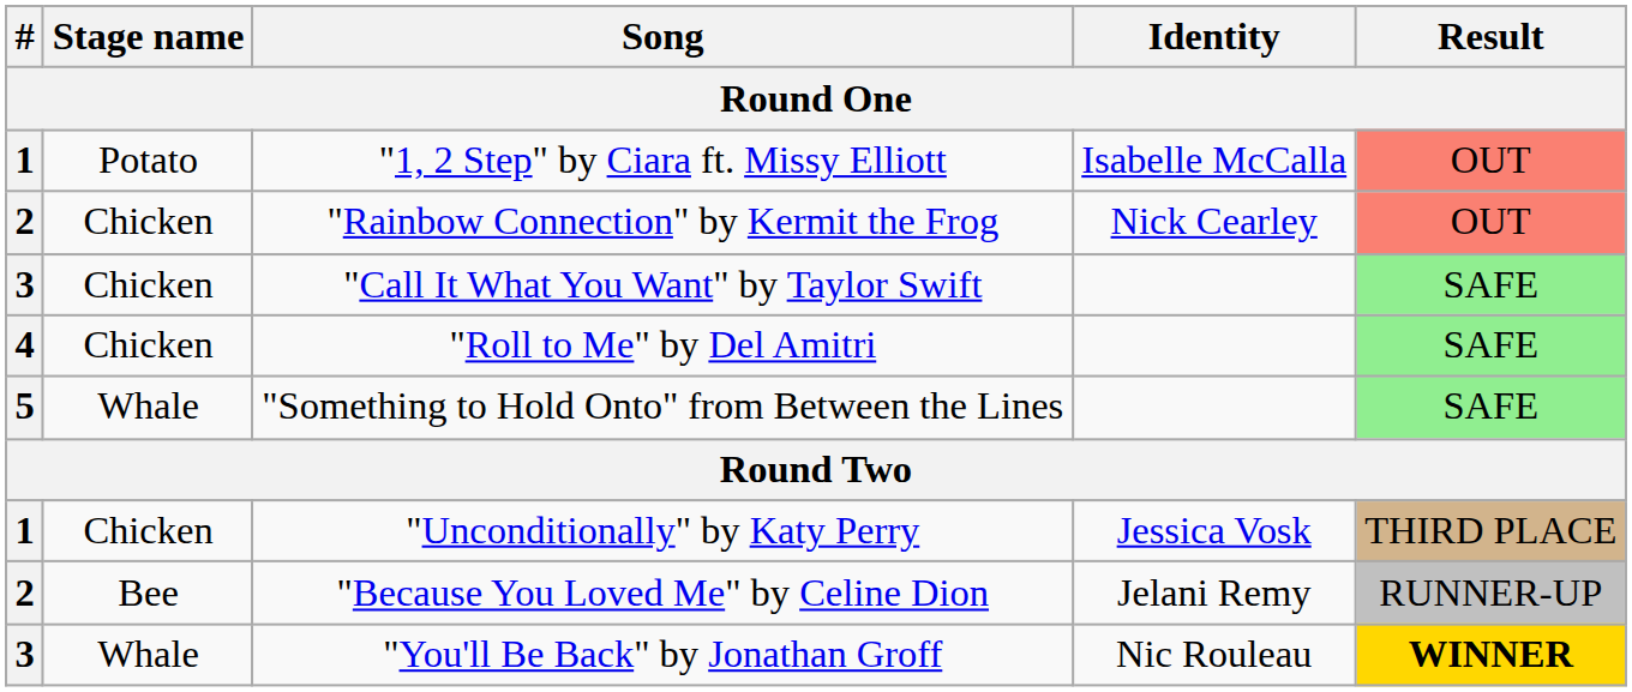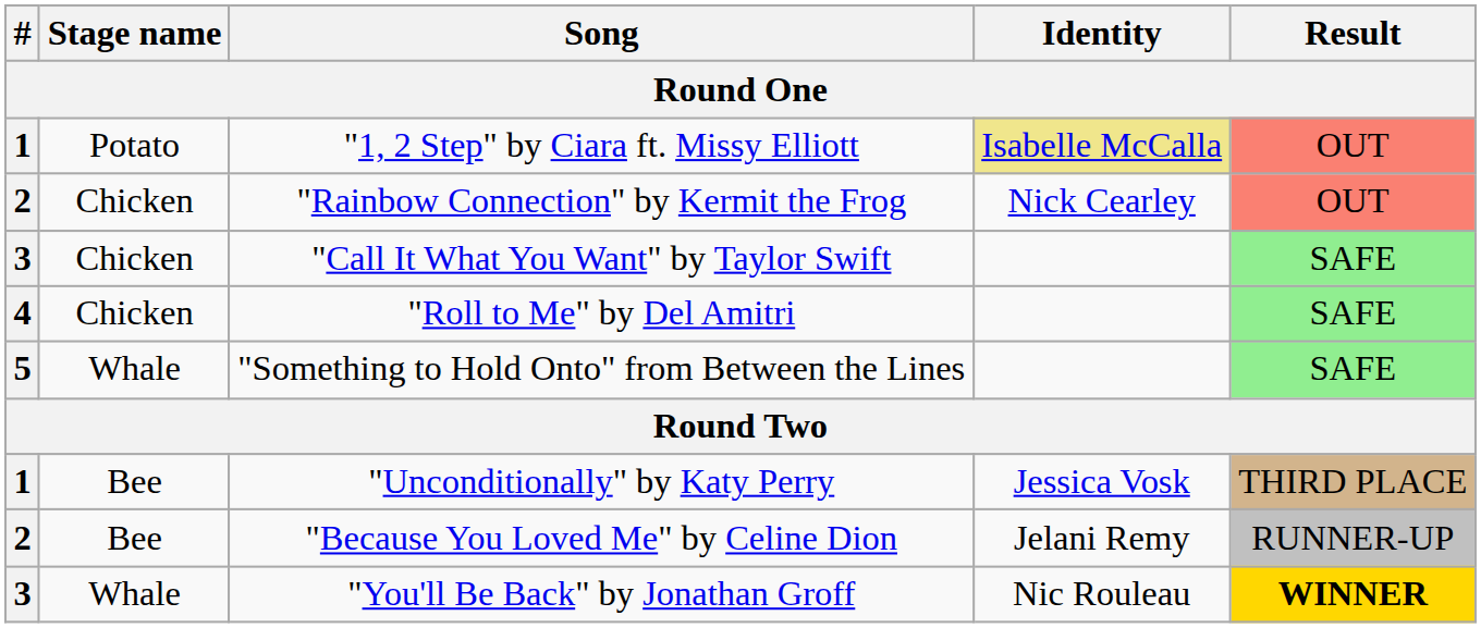"1, 2 Step" by Ciara ft. Missy Elliott | Identity: no background -> khaki background
"Unconditionally" by Katy Perry | Stage name: Chicken -> Bee
